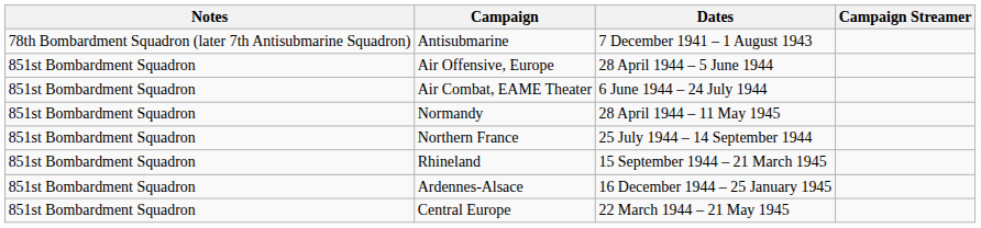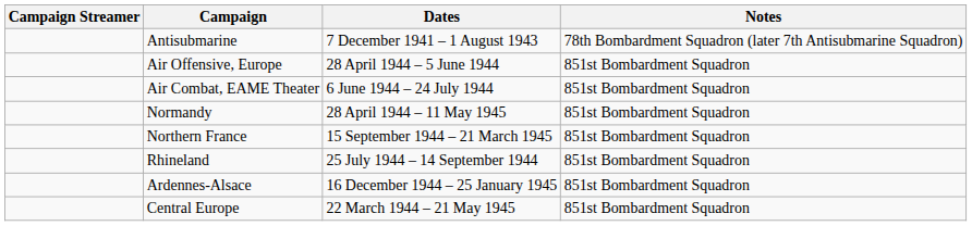columns swapped: Campaign Streamer <-> Notes
Northern France | Dates: 25 July 1944 – 14 September 1944 -> 15 September 1944 – 21 March 1945
Rhineland | Dates: 15 September 1944 – 21 March 1945 -> 25 July 1944 – 14 September 1944
